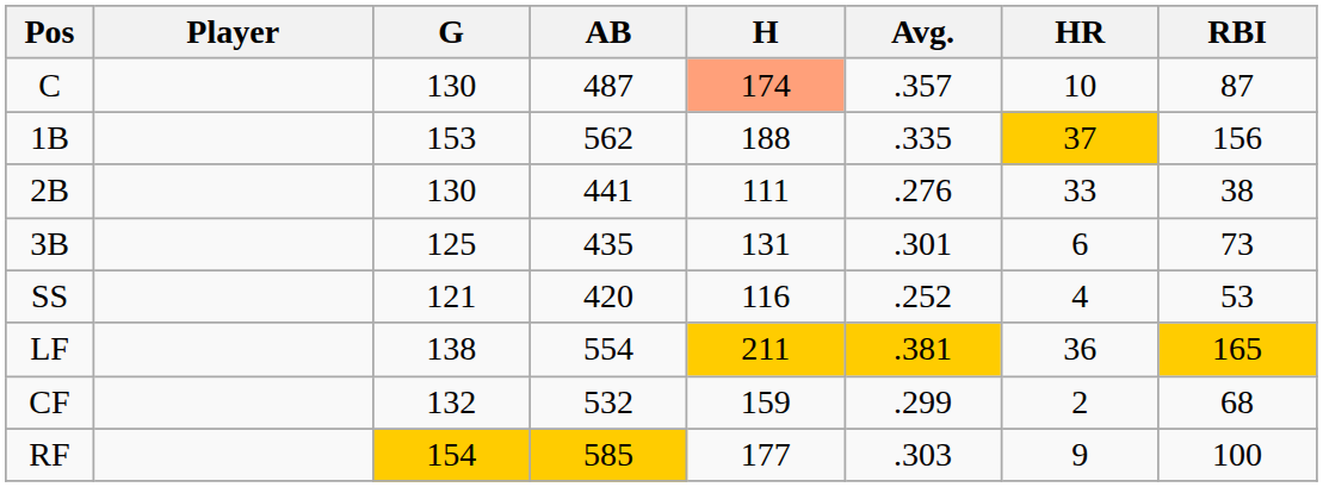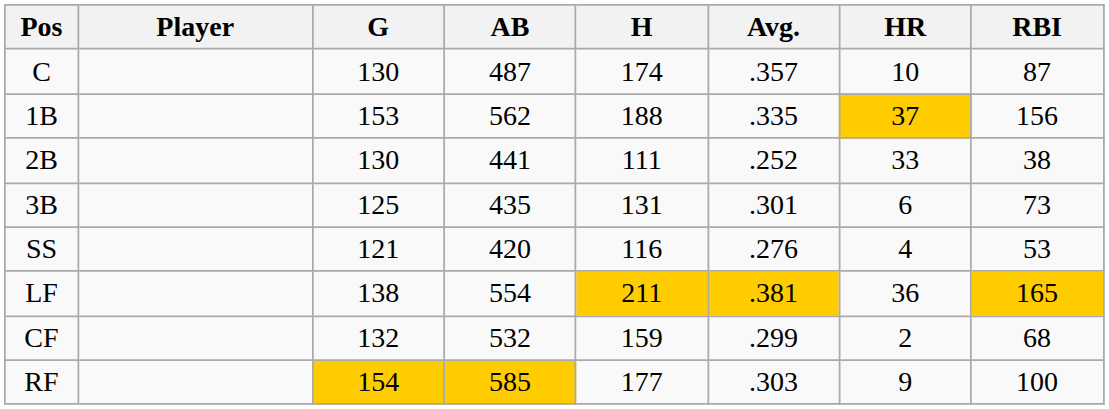C | H: lightsalmon background -> no background
2B | Avg.: .276 -> .252
SS | Avg.: .252 -> .276
